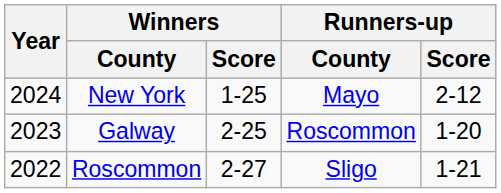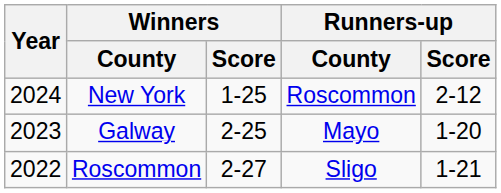New York | Runners-up / County: Mayo -> Roscommon
Galway | Runners-up / County: Roscommon -> Mayo
